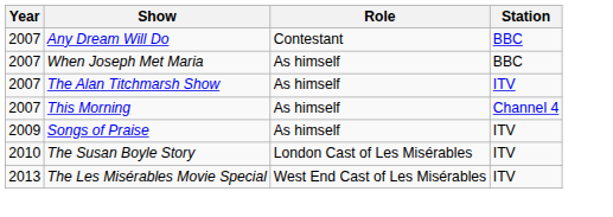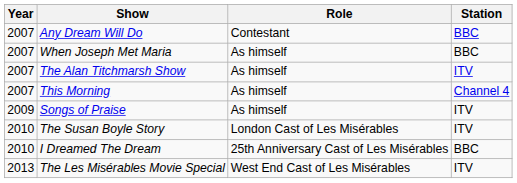+ row: 2010 | I Dreamed The Dream | 25th Anniversary Cast of Les Misérables | BBC
